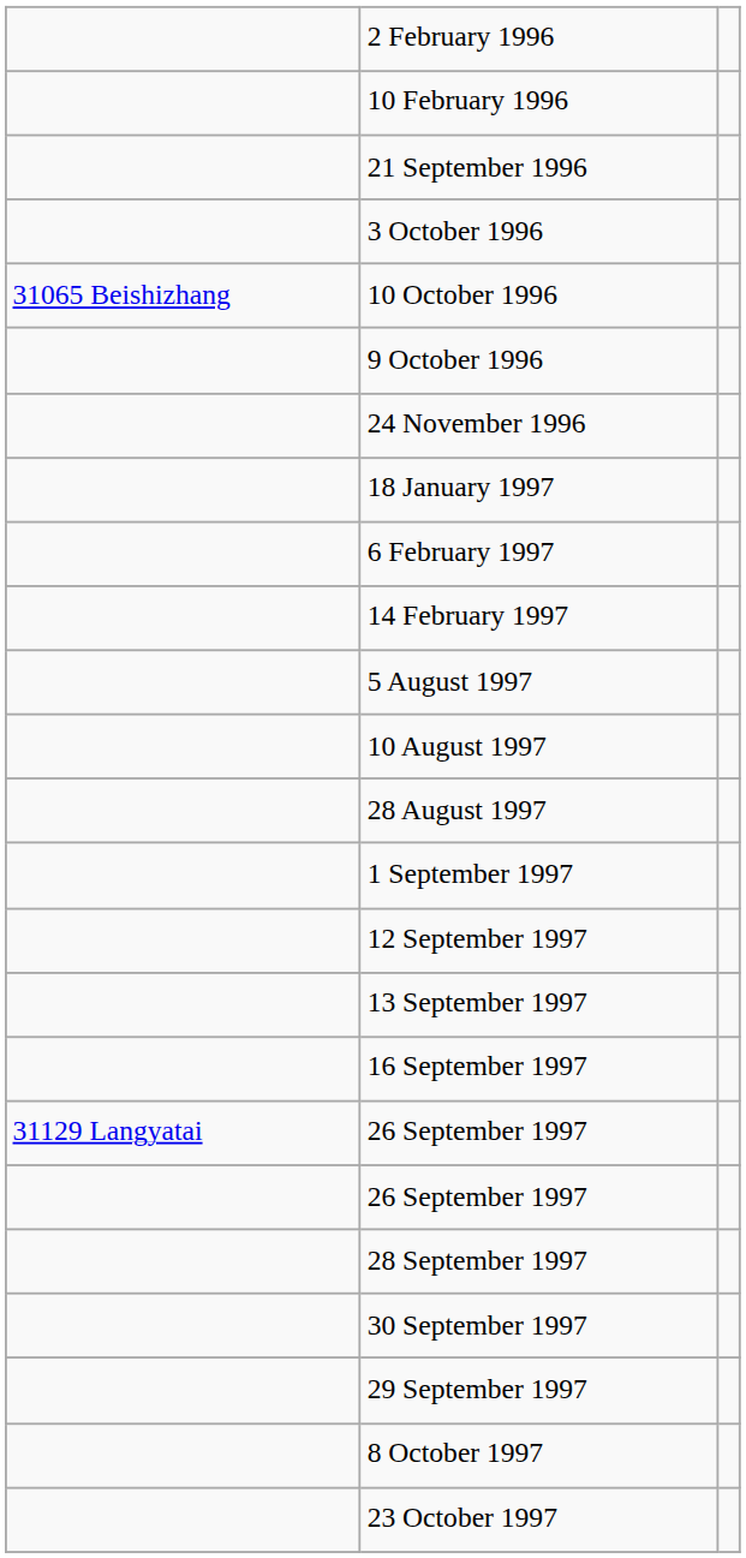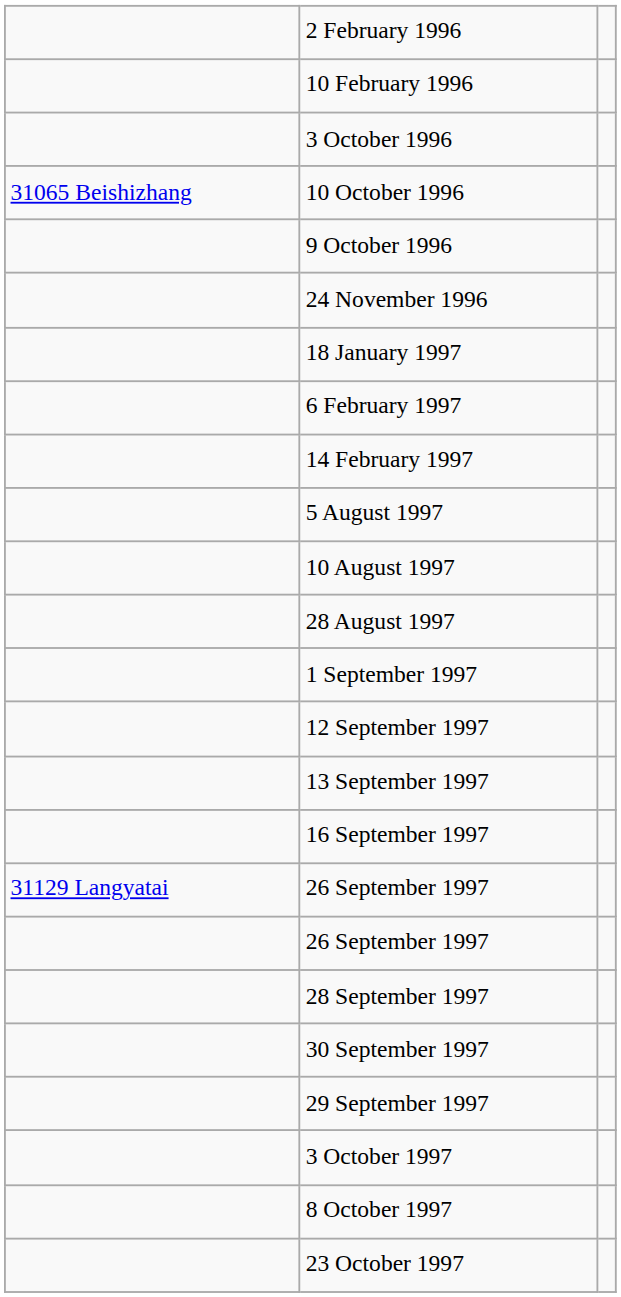- row: 21 September 1996
+ row: 3 October 1997
